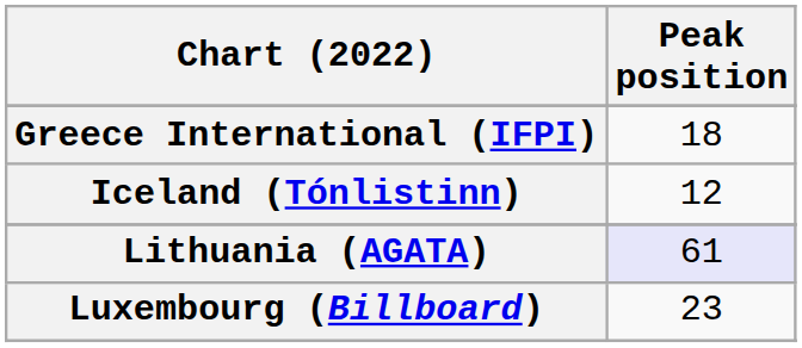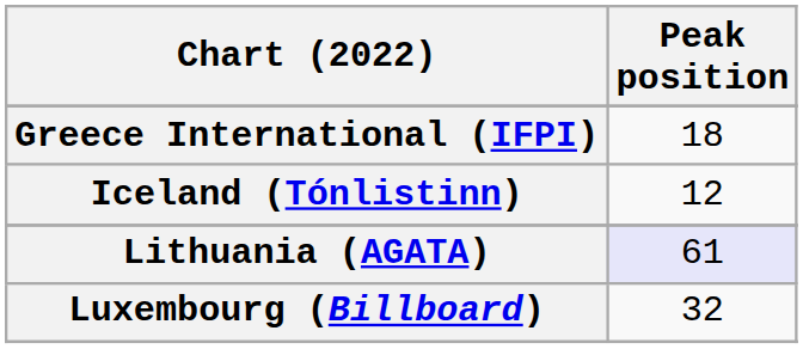Luxembourg (Billboard) | Peak position: 23 -> 32
